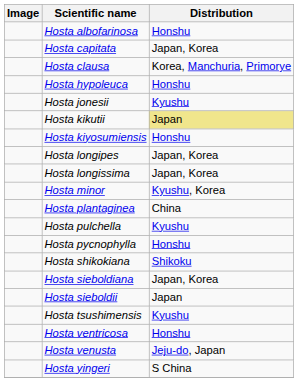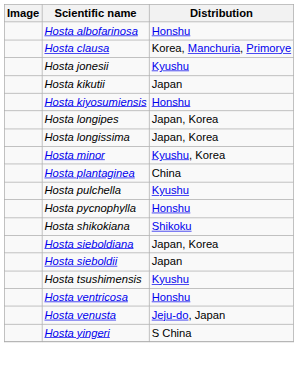- row: Hosta capitata | Japan, Korea
- row: Hosta hypoleuca | Honshu
Hosta kikutii | Distribution: khaki background -> no background
